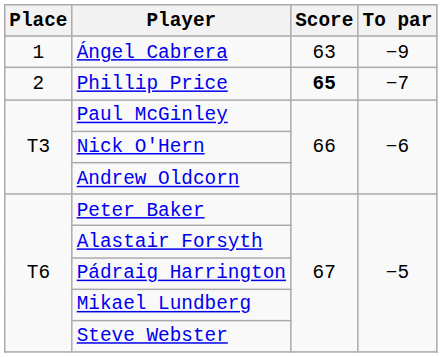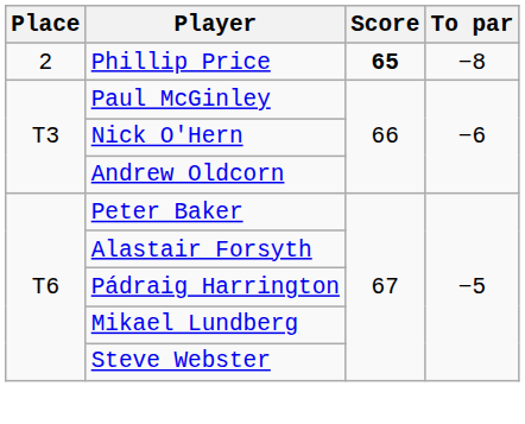- row: 1 | Ángel Cabrera | 63 | −9
Phillip Price | To par: −7 -> −8
